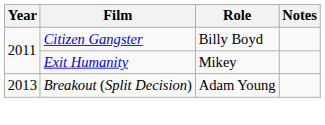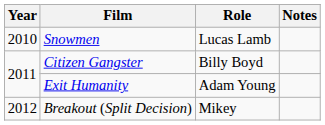+ row: 2010 | Snowmen | Lucas Lamb
Exit Humanity | Role: Mikey -> Adam Young
Breakout (Split Decision) | Year: 2013 -> 2012
Breakout (Split Decision) | Role: Adam Young -> Mikey
